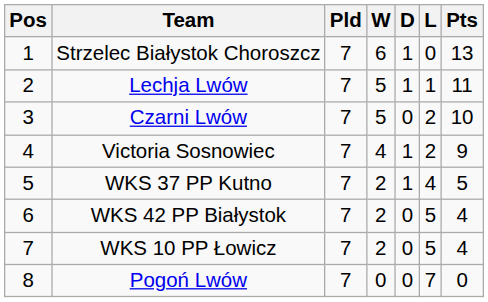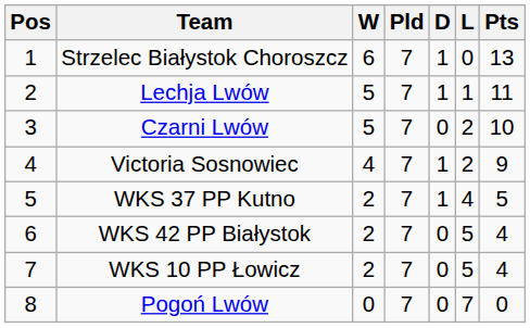columns swapped: Pld <-> W
